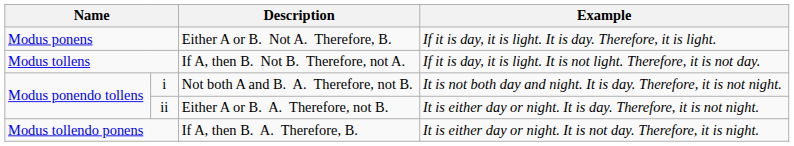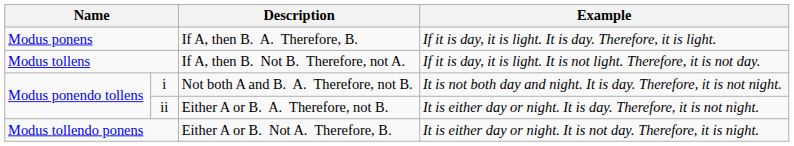Modus ponens | Description: Either A or B. Not A. Therefore, B. -> If A, then B. A. Therefore, B.
Modus tollendo ponens | Description: If A, then B. A. Therefore, B. -> Either A or B. Not A. Therefore, B.
